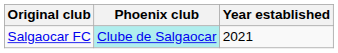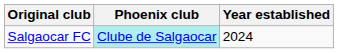Salgaocar FC | Year established: 2021 -> 2024
